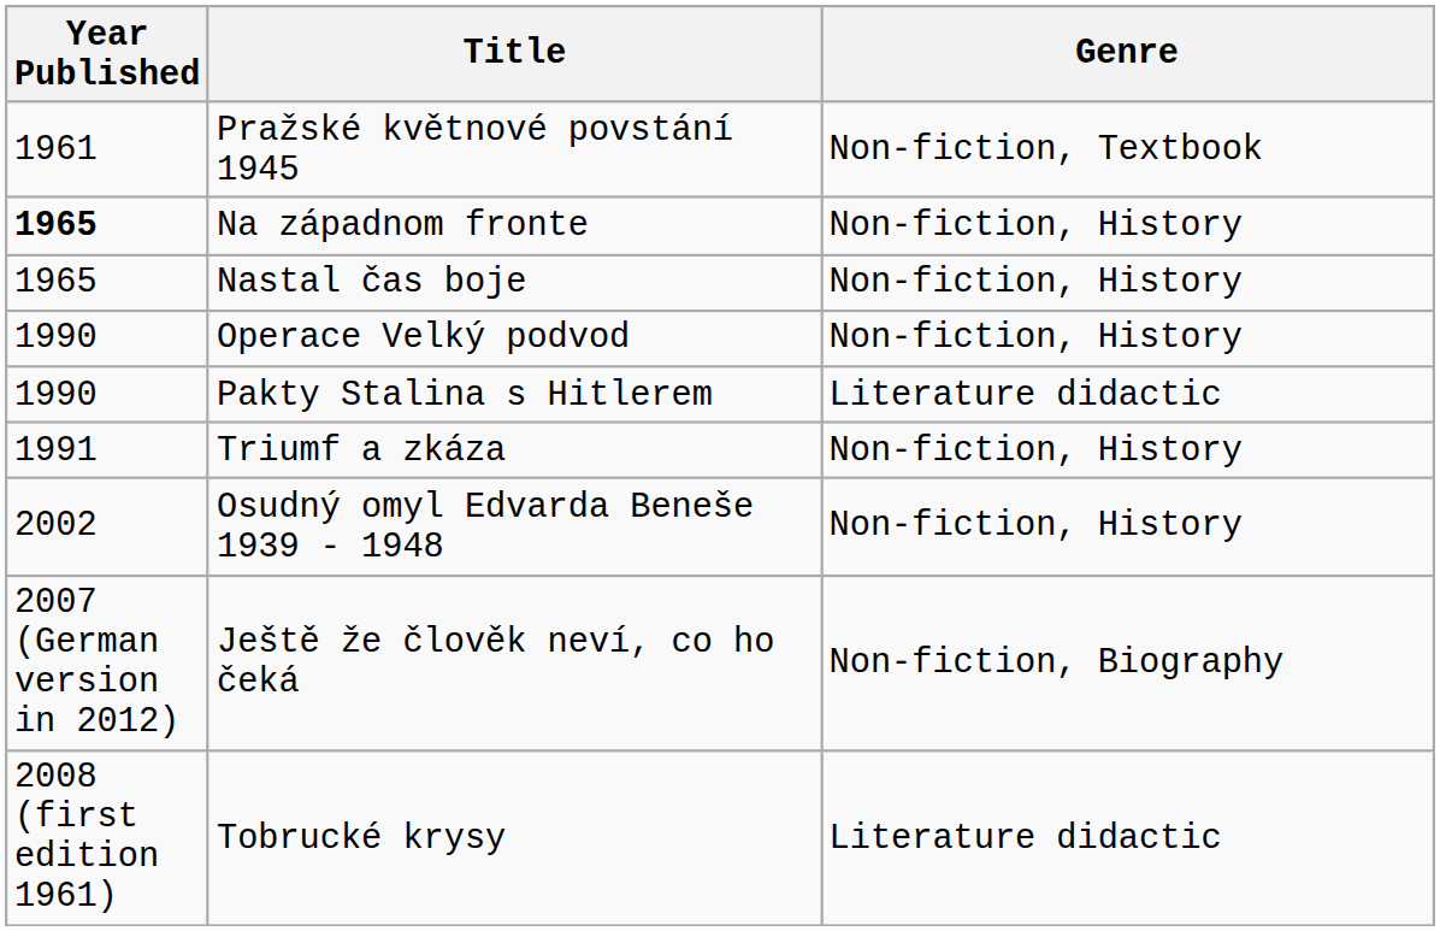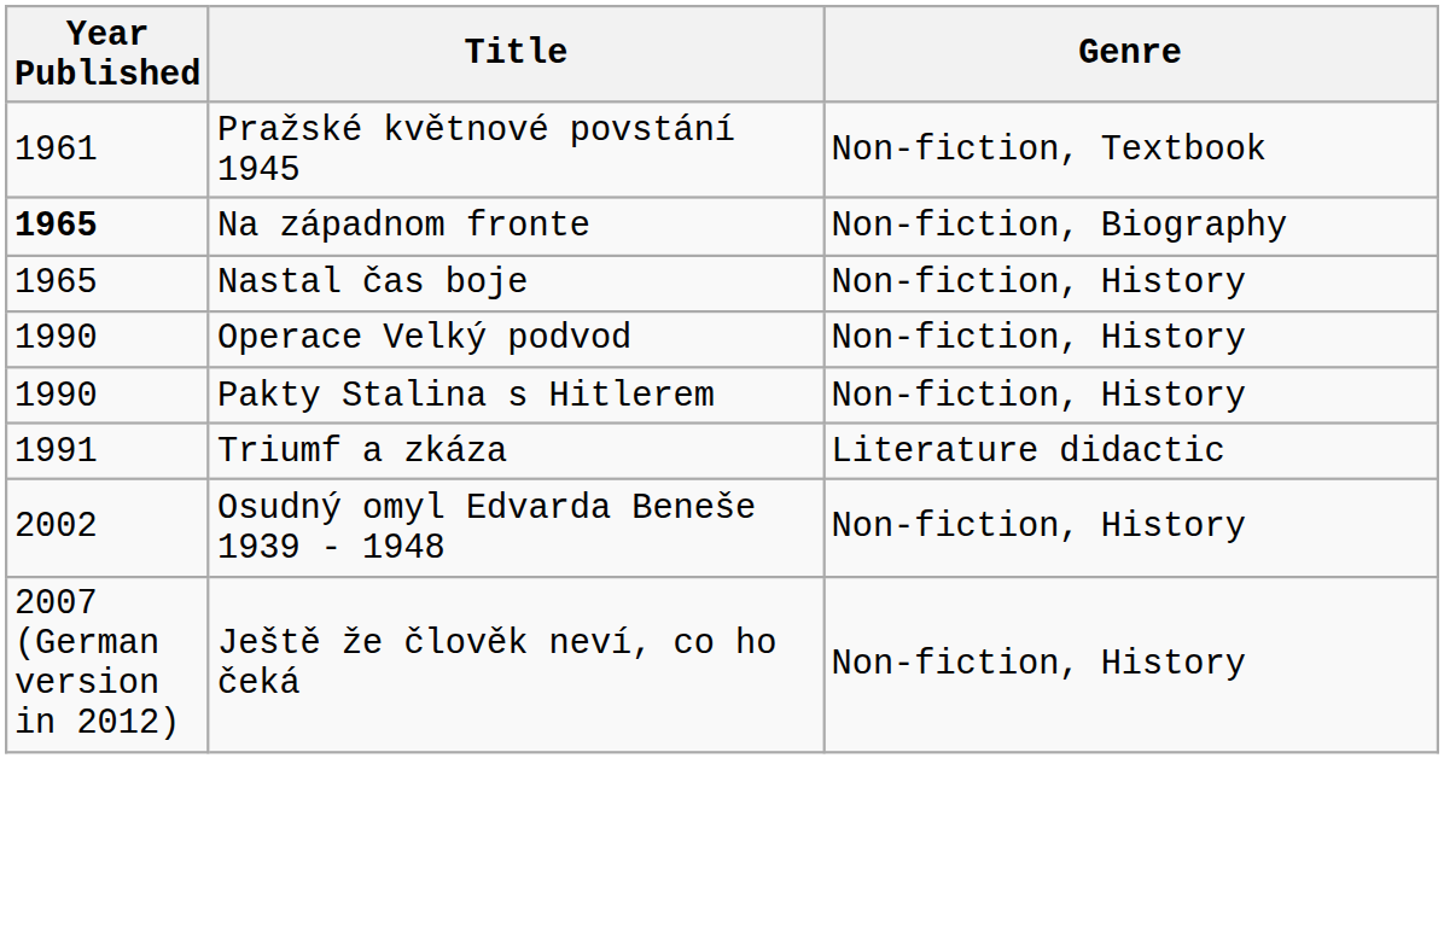Na západnom fronte | Genre: Non-fiction, History -> Non-fiction, Biography
Pakty Stalina s Hitlerem | Genre: Literature didactic -> Non-fiction, History
Triumf a zkáza | Genre: Non-fiction, History -> Literature didactic
Ještě že člověk neví, co ho čeká | Genre: Non-fiction, Biography -> Non-fiction, History
- row: 2008 (first edition 1961) | Tobrucké krysy | Literature didactic
